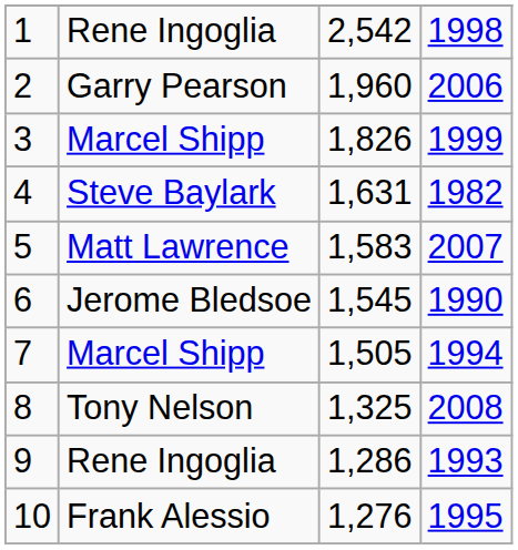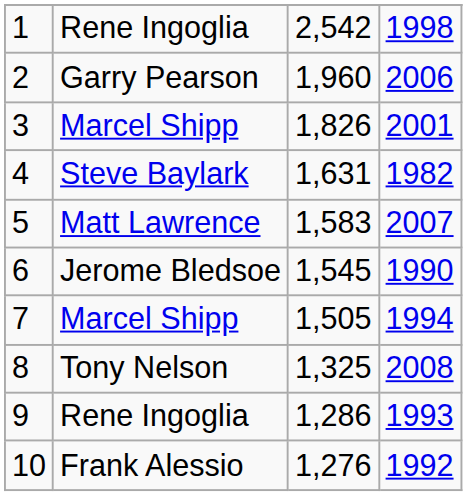3 | column 4: 1999 -> 2001
10 | column 4: 1995 -> 1992
